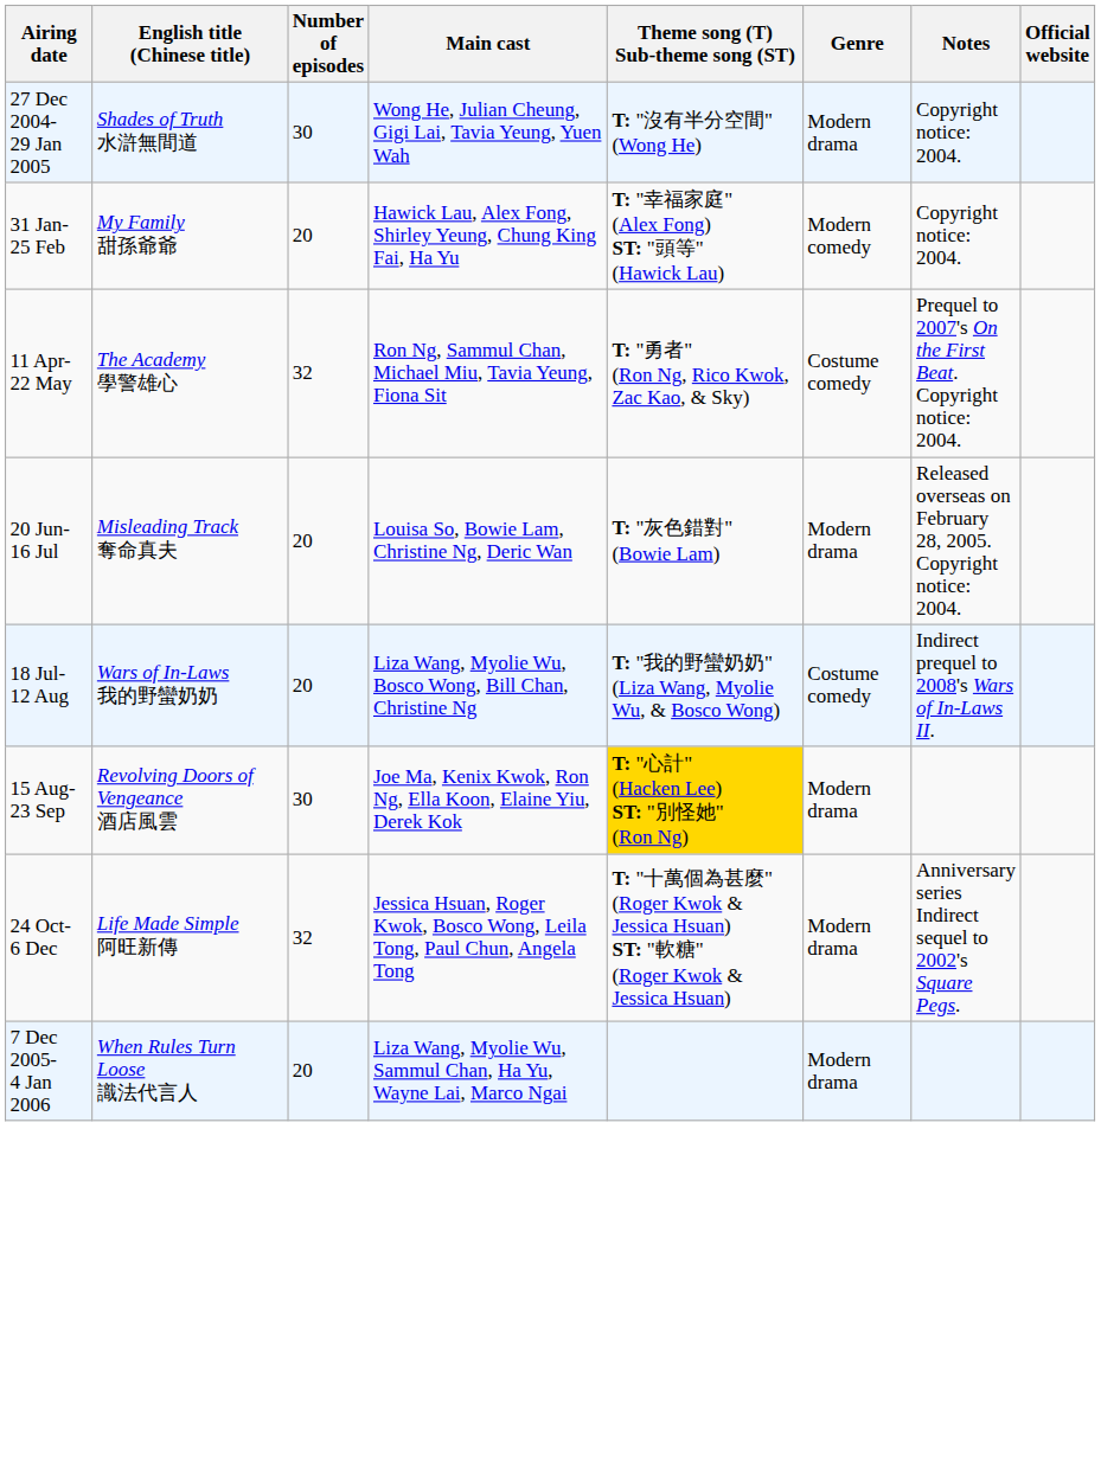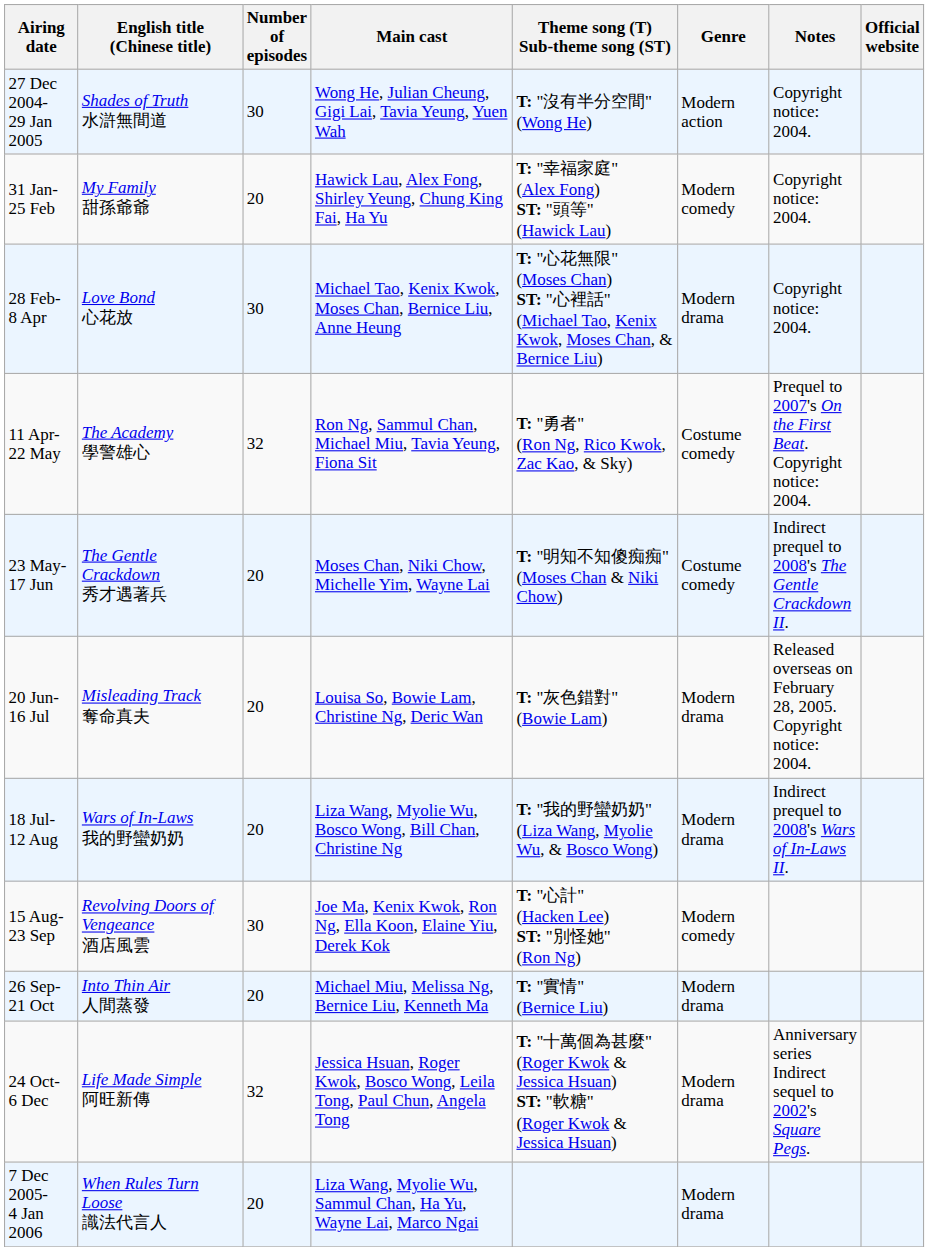27 Dec 2004- 29 Jan 2005 | Genre: Modern drama -> Modern action
+ row: 28 Feb- 8 Apr | Love Bond 心花放 | 30 | Michael Tao, Kenix Kwok, Moses Chan, Bernice Liu, Anne Heung | T: "心花無限" (Moses Chan) ST: "心裡話" (Michael Tao, Kenix Kwok, Moses Chan, & Bernice Liu) | Modern drama | Copyright notice: 2004.
+ row: 23 May- 17 Jun | The Gentle Crackdown 秀才遇著兵 | 20 | Moses Chan, Niki Chow, Michelle Yim, Wayne Lai | T: "明知不知傻痴痴" (Moses Chan & Niki Chow) | Costume comedy | Indirect prequel to 2008's The Gentle Crackdown II.
18 Jul- 12 Aug | Genre: Costume comedy -> Modern drama
15 Aug- 23 Sep | Theme song (T) Sub-theme song (ST): gold background -> no background
15 Aug- 23 Sep | Genre: Modern drama -> Modern comedy
+ row: 26 Sep- 21 Oct | Into Thin Air 人間蒸發 | 20 | Michael Miu, Melissa Ng, Bernice Liu, Kenneth Ma | T: "實情" (Bernice Liu) | Modern drama
